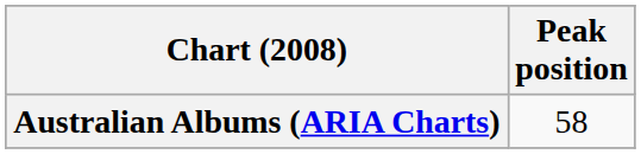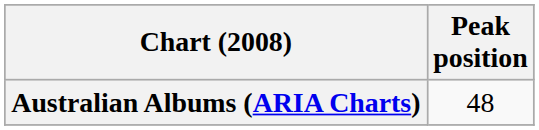Australian Albums (ARIA Charts) | Peak position: 58 -> 48
